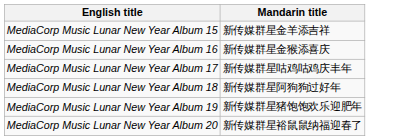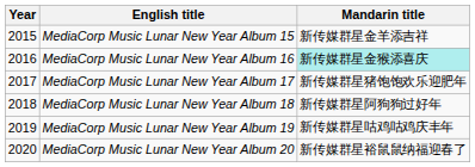+ column: Year | 2015 | 2016 | 2017 | 2018 | 2019 | 2020
MediaCorp Music Lunar New Year Album 16 | Mandarin title: no background -> paleturquoise background
MediaCorp Music Lunar New Year Album 17 | Mandarin title: 新传媒群星咕鸡咕鸡庆丰年 -> 新传媒群星猪饱饱欢乐迎肥年
MediaCorp Music Lunar New Year Album 19 | Mandarin title: 新传媒群星猪饱饱欢乐迎肥年 -> 新传媒群星咕鸡咕鸡庆丰年
